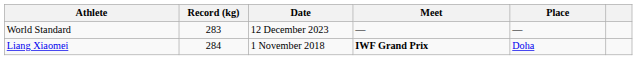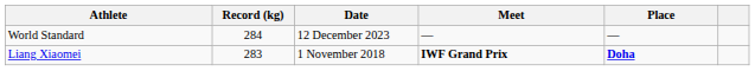World Standard | Record (kg): 283 -> 284
Liang Xiaomei | Record (kg): 284 -> 283
Liang Xiaomei | Place: normal -> bold
